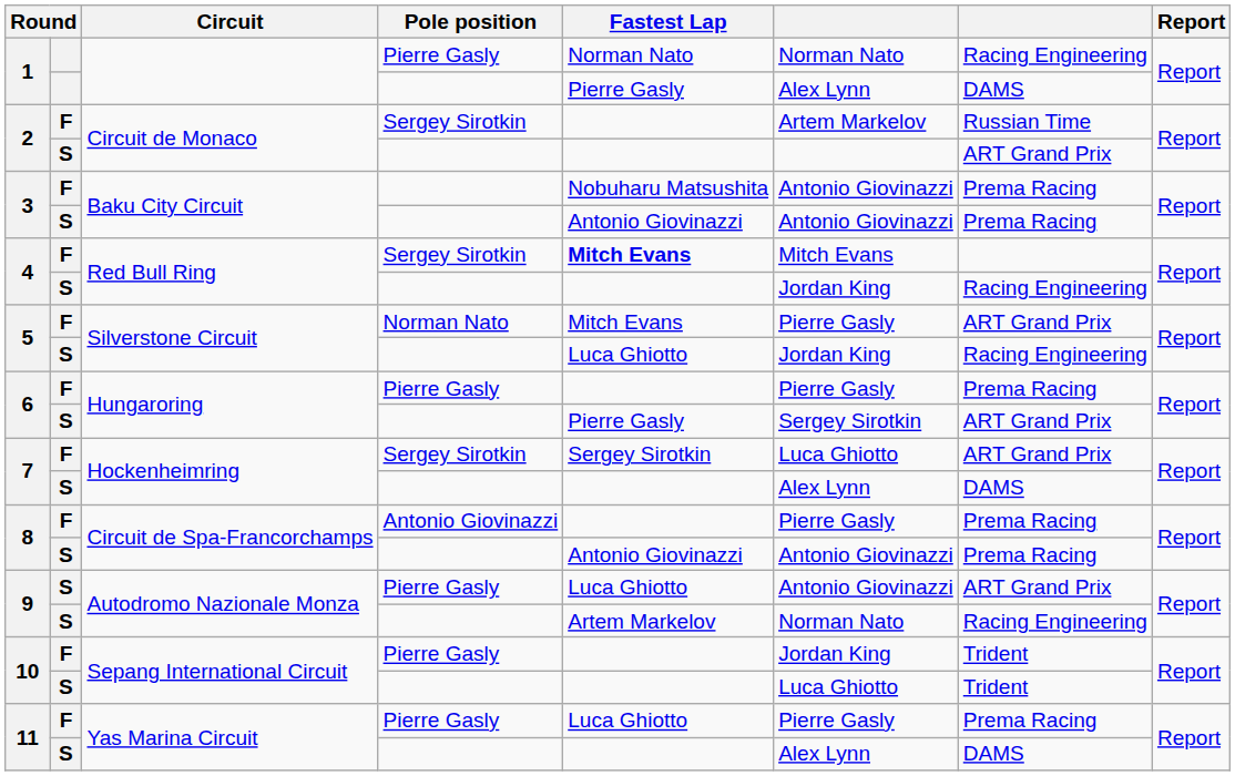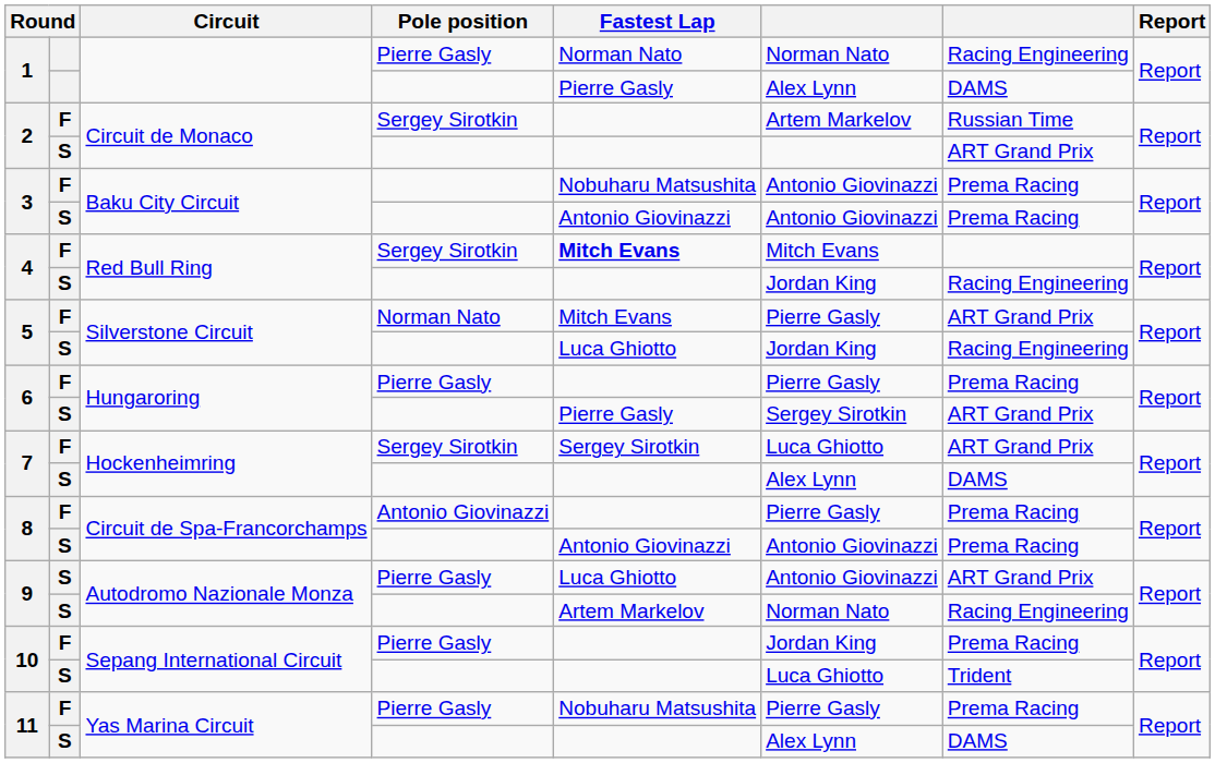10 / Pierre Gasly | column 7: Trident -> Prema Racing
11 / Pierre Gasly | Fastest Lap: Luca Ghiotto -> Nobuharu Matsushita
